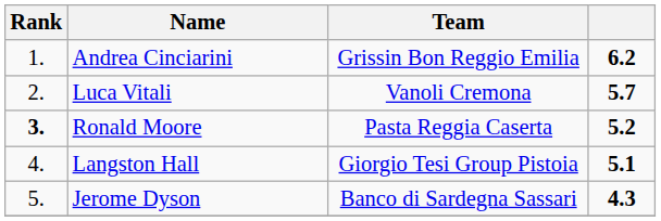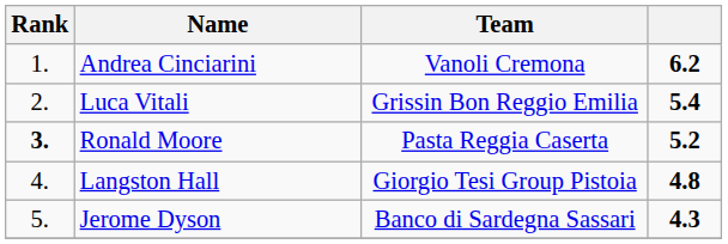Andrea Cinciarini | Team: Grissin Bon Reggio Emilia -> Vanoli Cremona
Luca Vitali | Team: Vanoli Cremona -> Grissin Bon Reggio Emilia
Luca Vitali | column 4: 5.7 -> 5.4
Langston Hall | column 4: 5.1 -> 4.8
